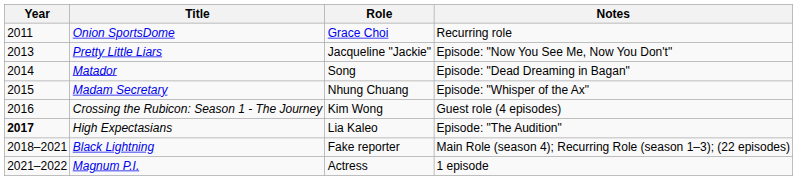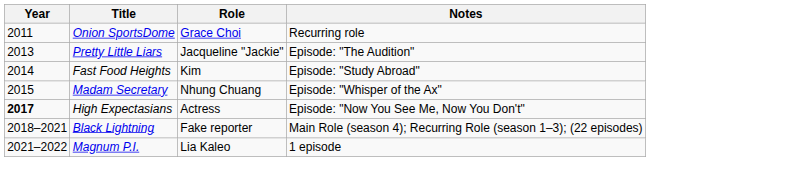Pretty Little Liars | Notes: Episode: "Now You See Me, Now You Don't" -> Episode: "The Audition"
- row: 2014 | Matador | Song | Episode: "Dead Dreaming in Bagan"
+ row: 2014 | Fast Food Heights | Kim | Episode: "Study Abroad"
- row: 2016 | Crossing the Rubicon: Season 1 - The Journey | Kim Wong | Guest role (4 episodes)
High Expectasians | Role: Lia Kaleo -> Actress
High Expectasians | Notes: Episode: "The Audition" -> Episode: "Now You See Me, Now You Don't"
Magnum P.I. | Role: Actress -> Lia Kaleo
